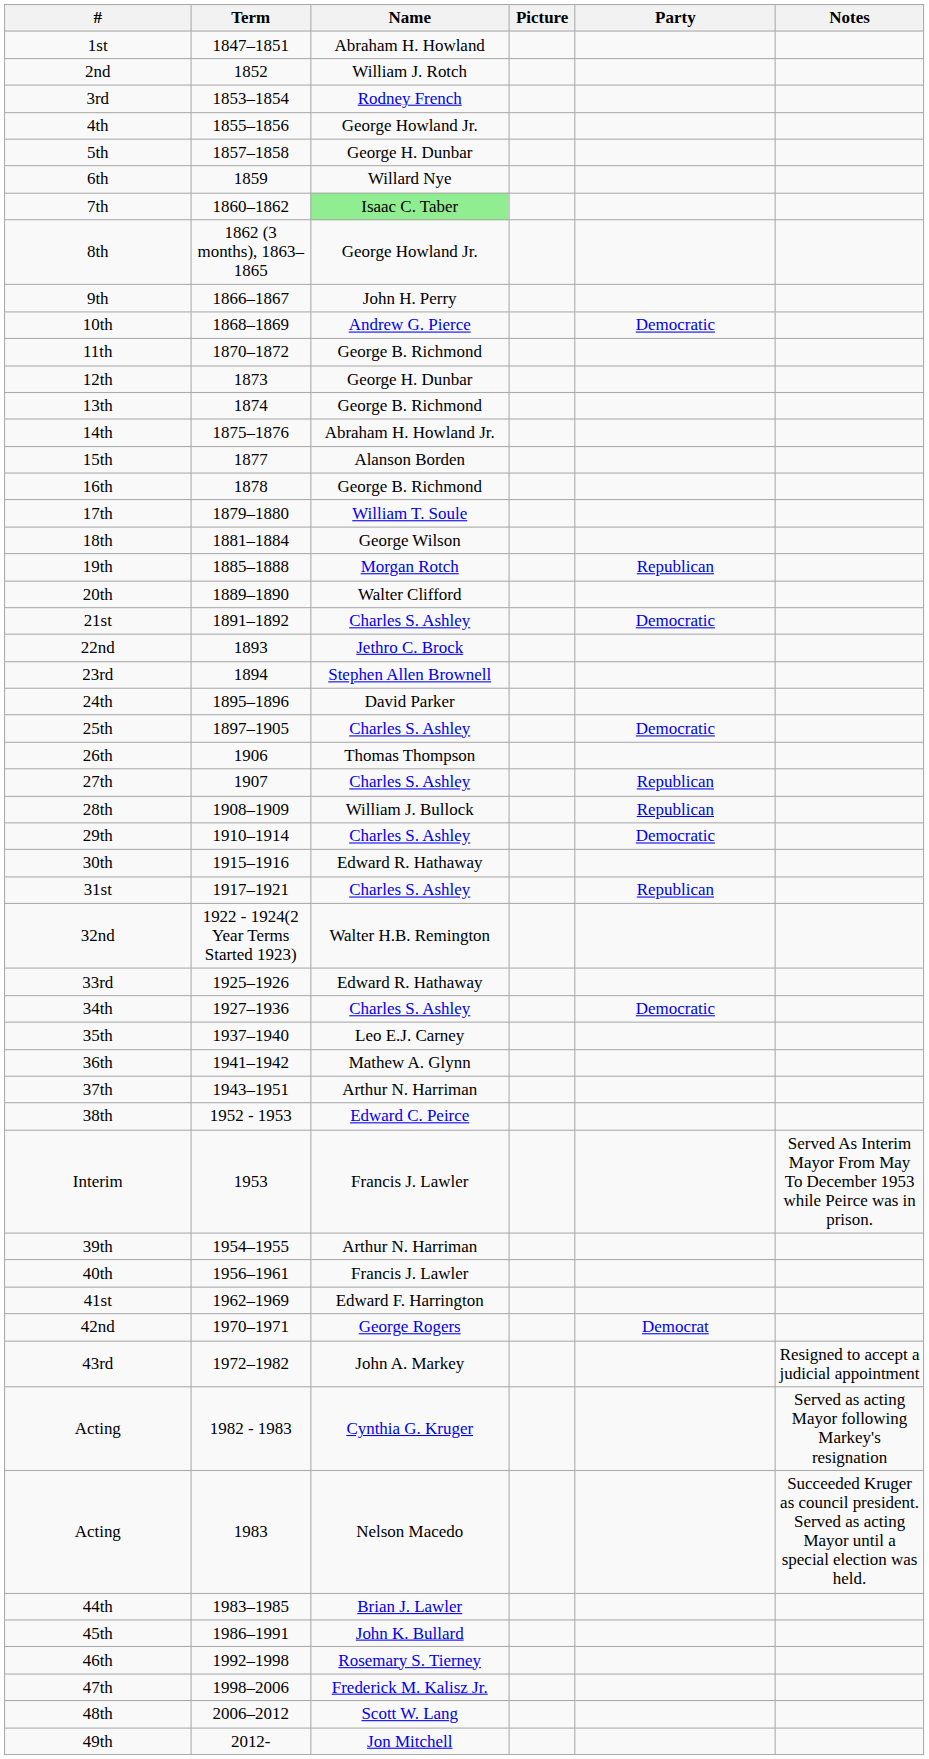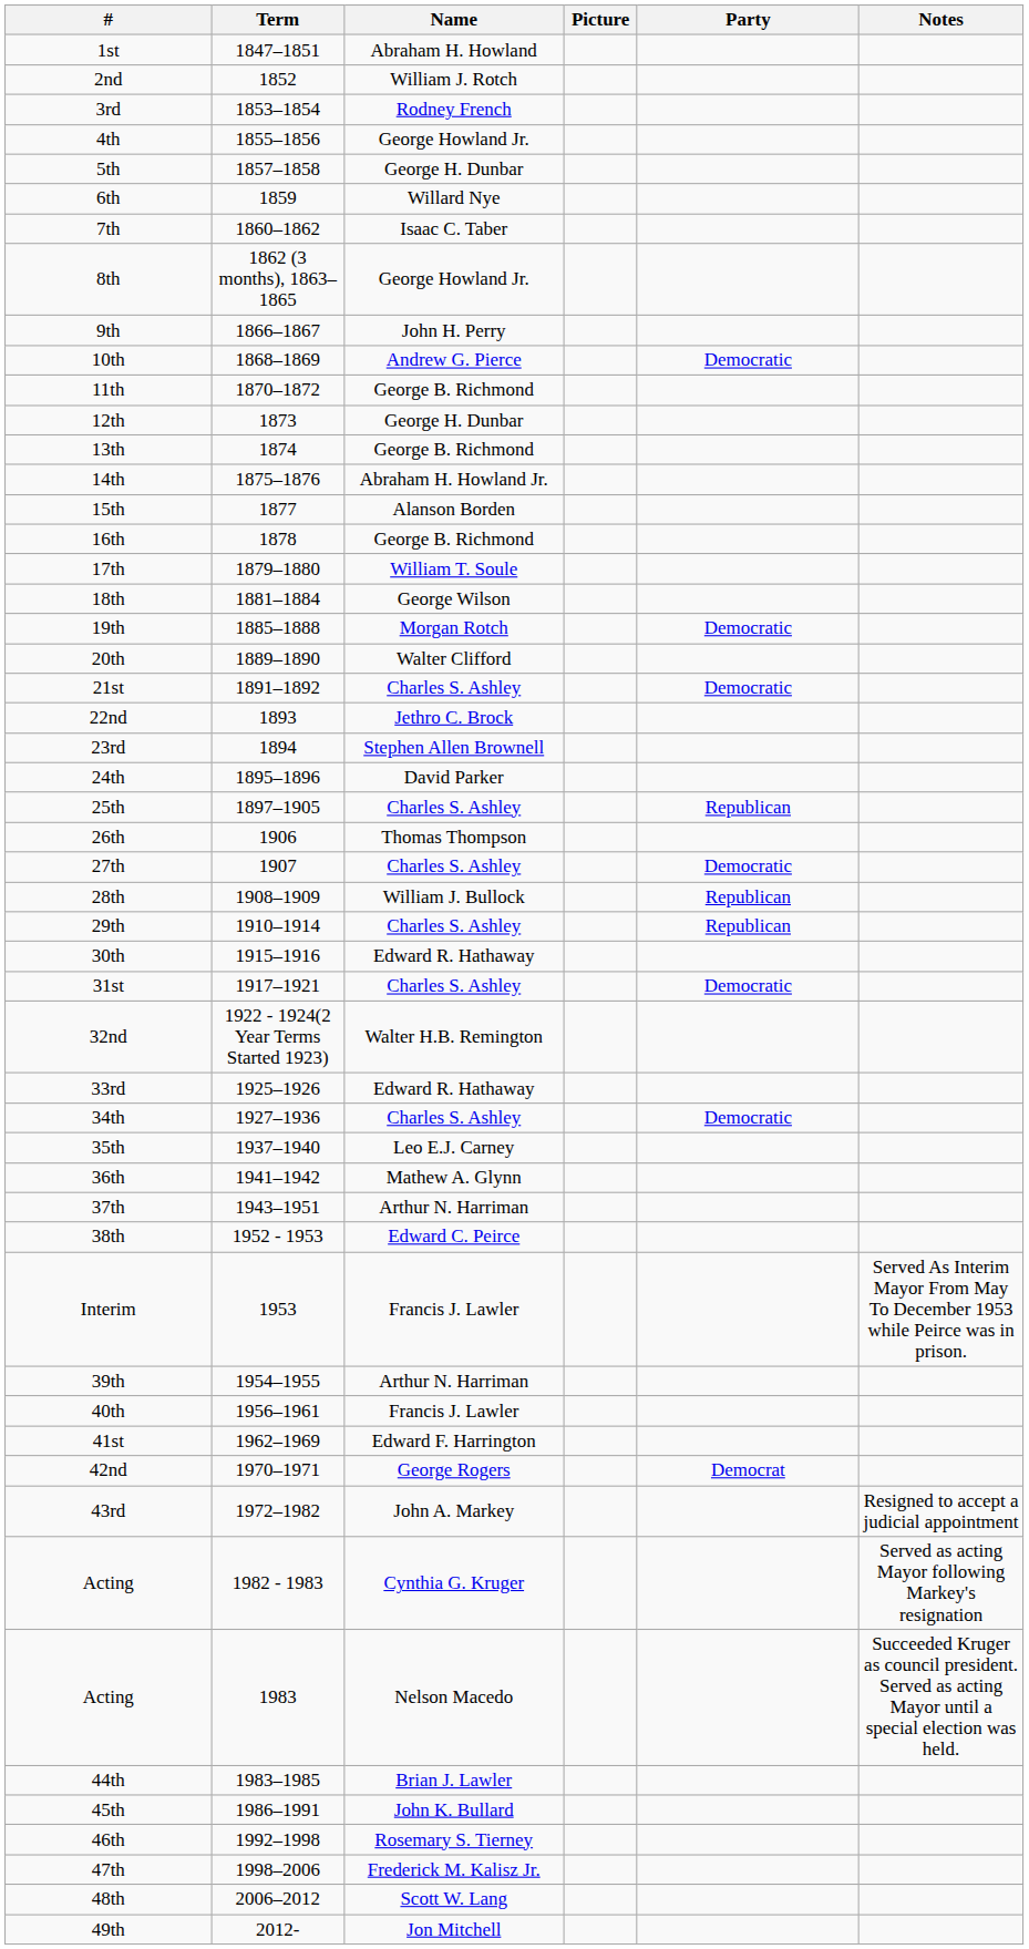7th | Name: lightgreen background -> no background
19th | Party: Republican -> Democratic
25th | Party: Democratic -> Republican
27th | Party: Republican -> Democratic
29th | Party: Democratic -> Republican
31st | Party: Republican -> Democratic
